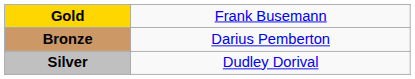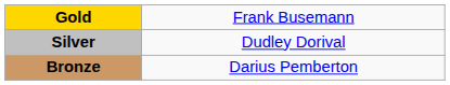rows swapped: Silver <-> Bronze
